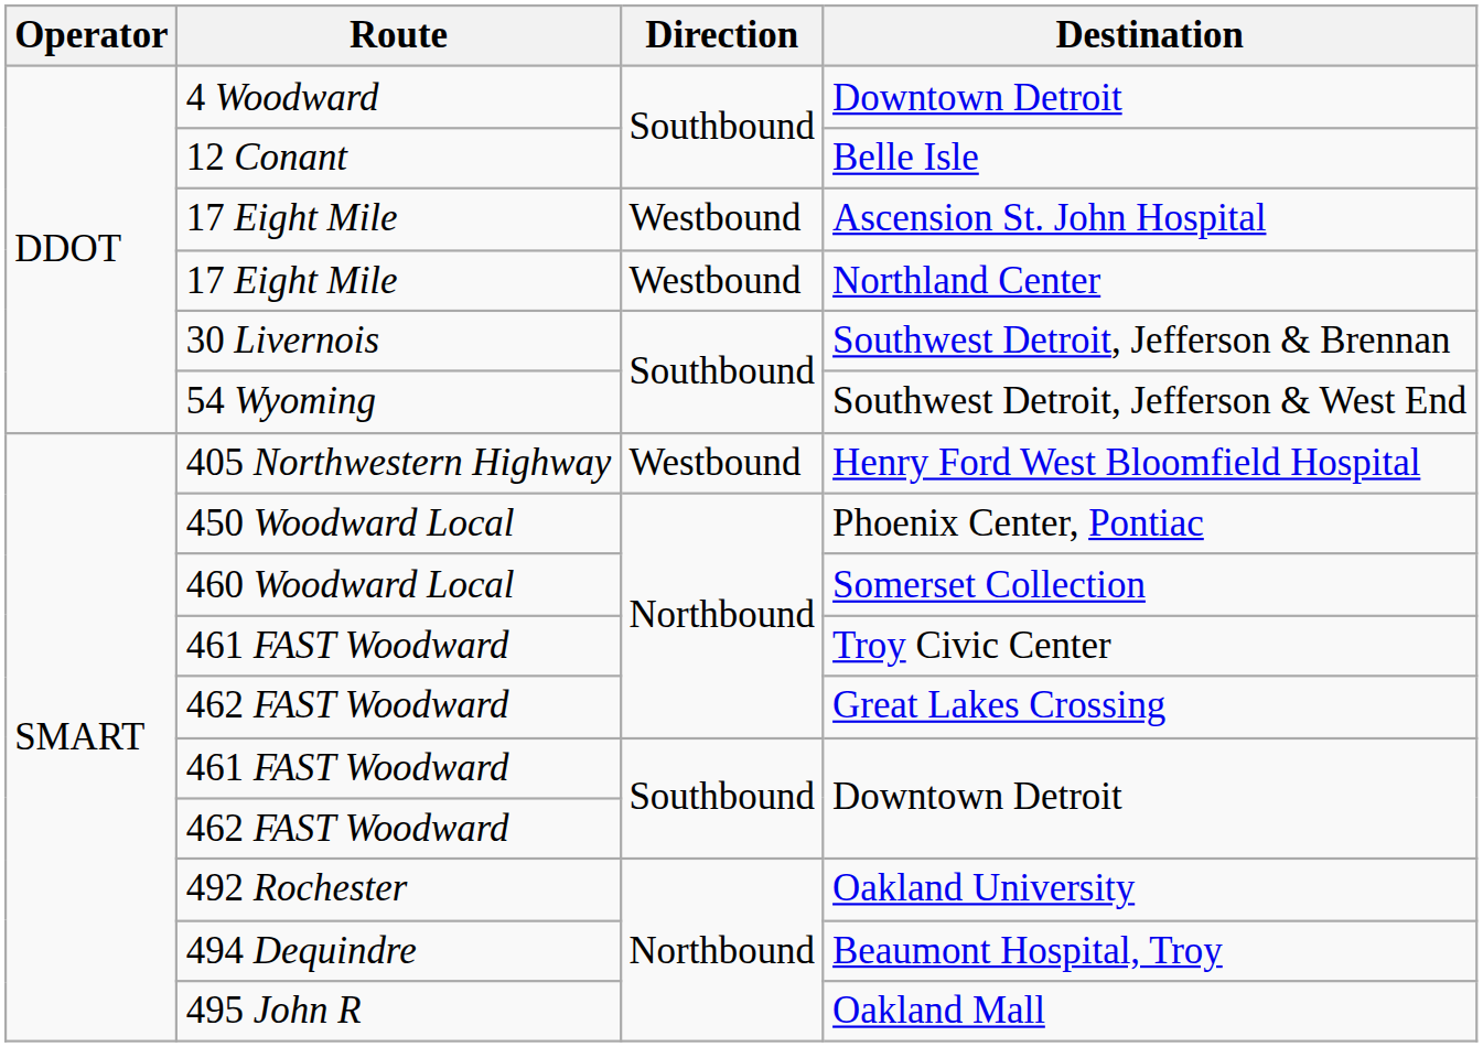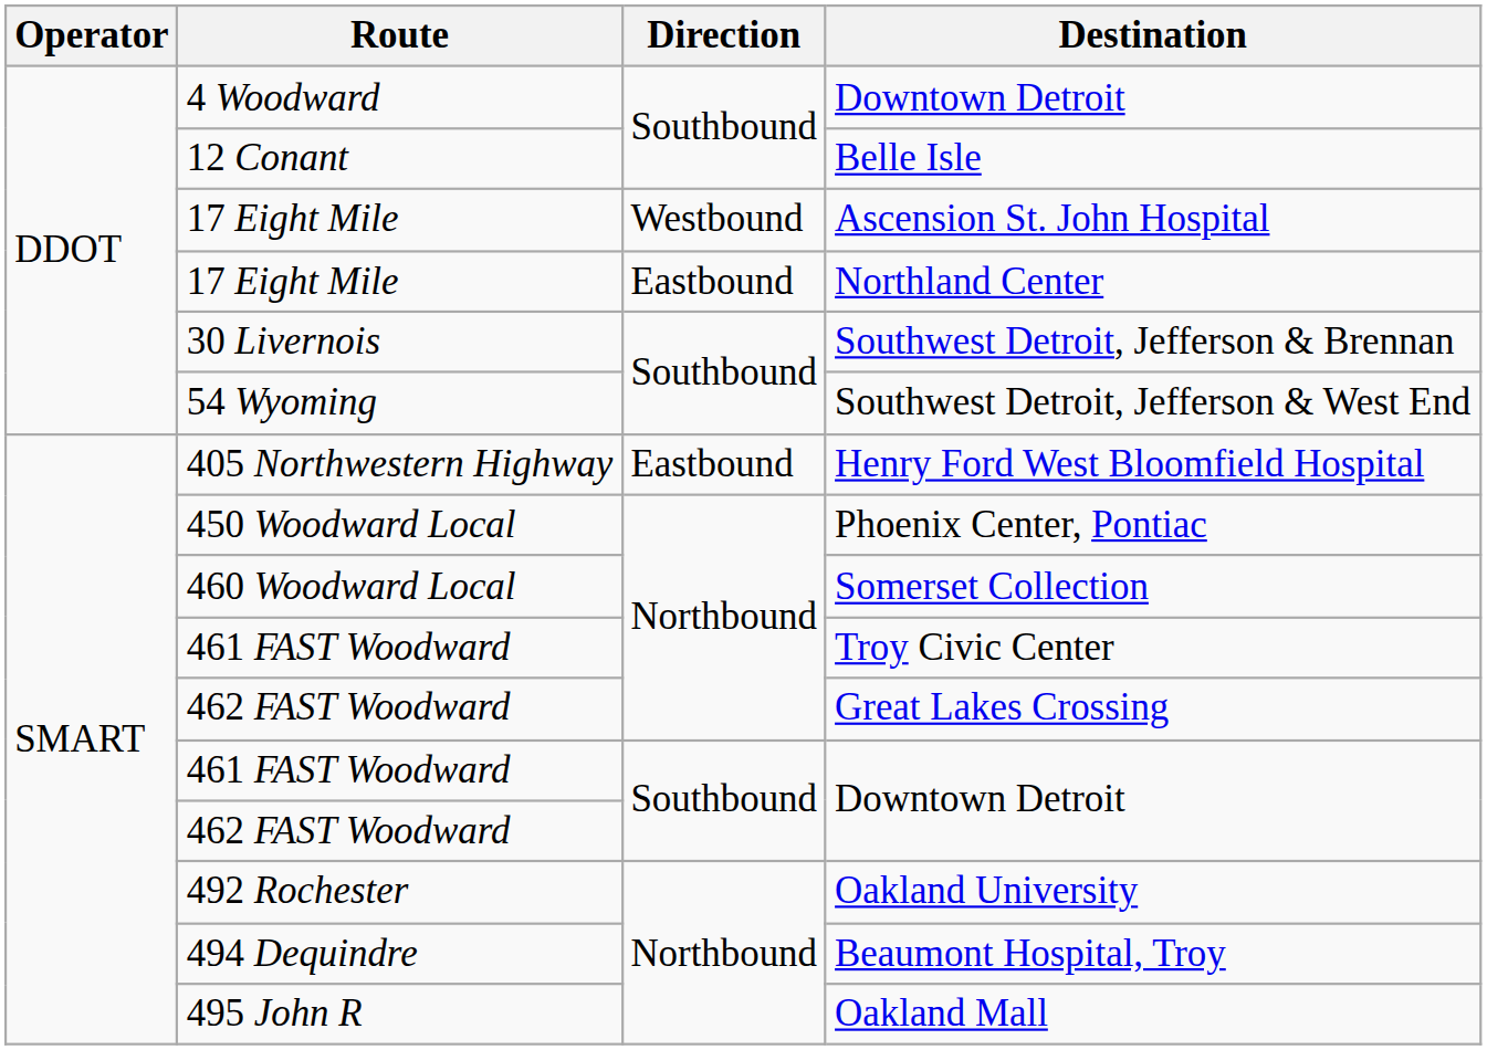Northland Center | Direction: Westbound -> Eastbound
Henry Ford West Bloomfield Hospital | Direction: Westbound -> Eastbound
